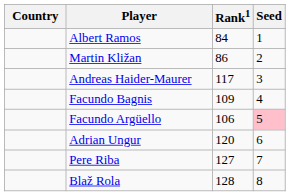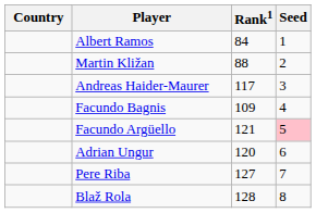Martin Kližan | Rank1: 86 -> 88
Facundo Argüello | Rank1: 106 -> 121
